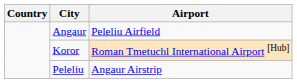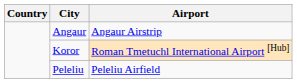Angaur | Airport: Peleliu Airfield -> Angaur Airstrip
Peleliu | Airport: Angaur Airstrip -> Peleliu Airfield
